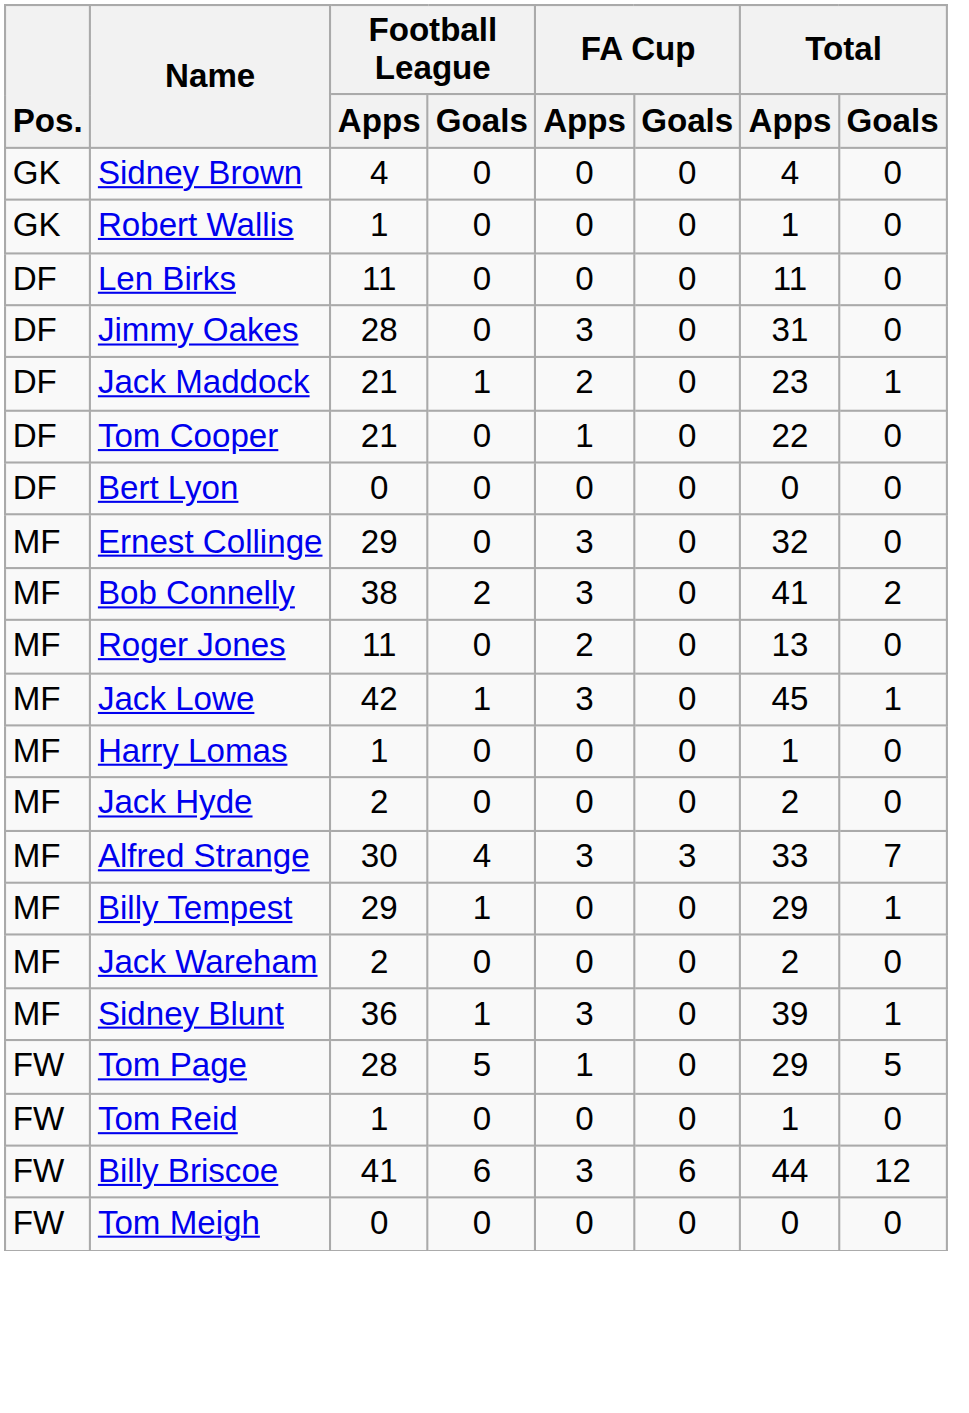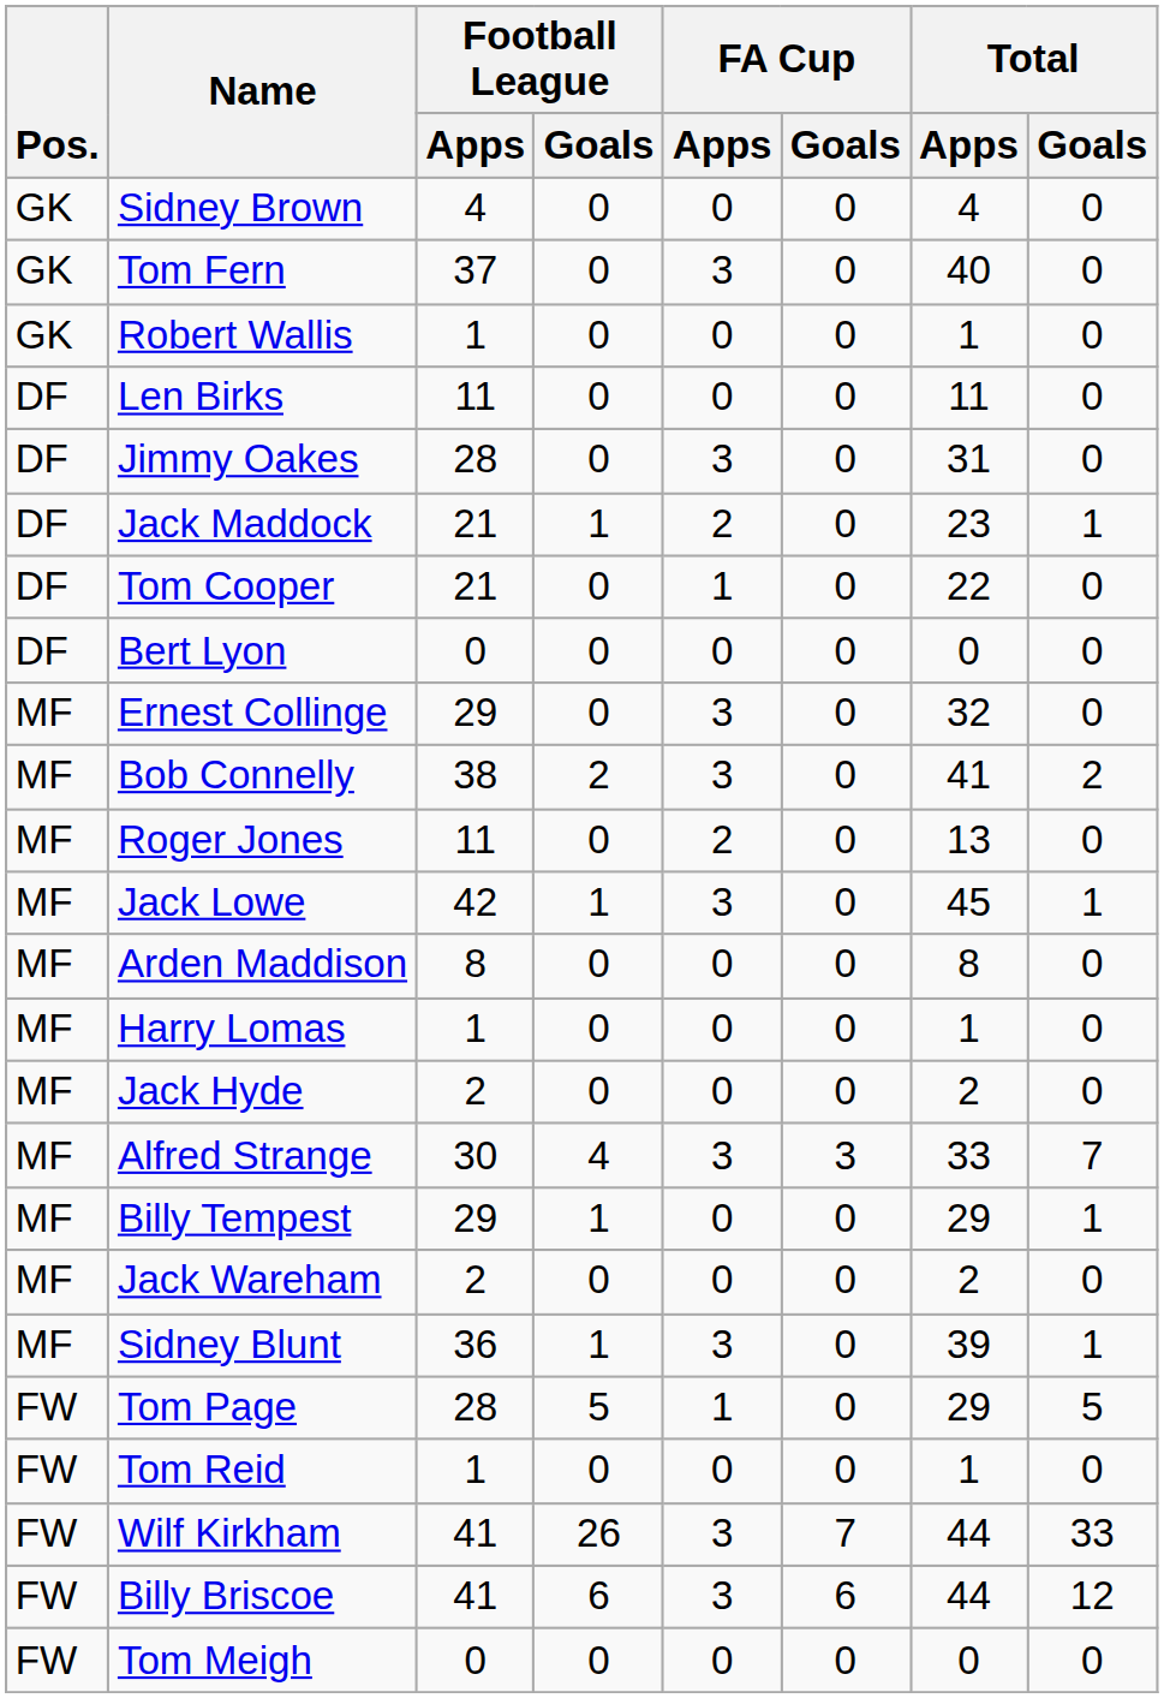+ row: GK | Tom Fern | 37 | 0 | 3 | 0 | 40 | 0
+ row: MF | Arden Maddison | 8 | 0 | 0 | 0 | 8 | 0
+ row: FW | Wilf Kirkham | 41 | 26 | 3 | 7 | 44 | 33
